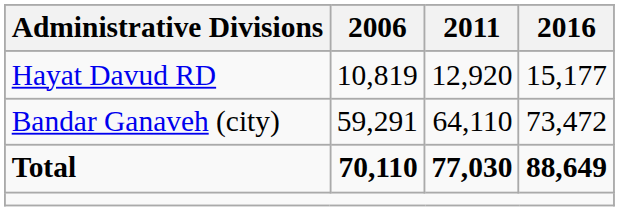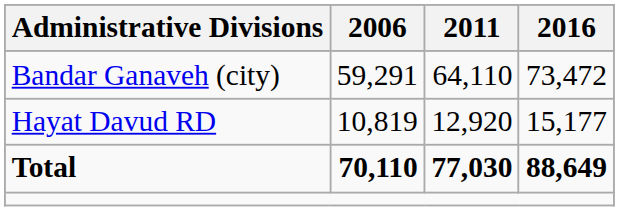rows swapped: Hayat Davud RD <-> Bandar Ganaveh (city)
